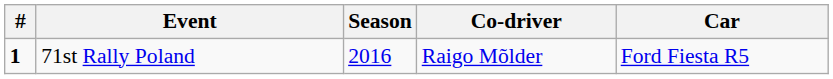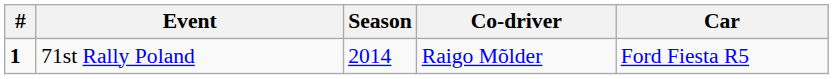71st Rally Poland | Season: 2016 -> 2014
